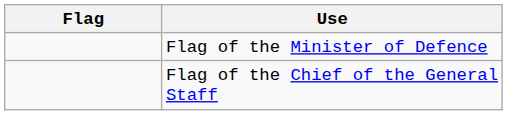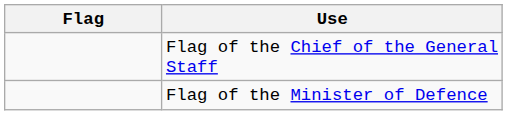rows swapped: Flag of the Minister of Defence <-> Flag of the Chief of the General Staff
